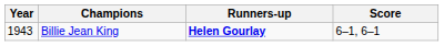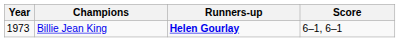Billie Jean King | Year: 1943 -> 1973
